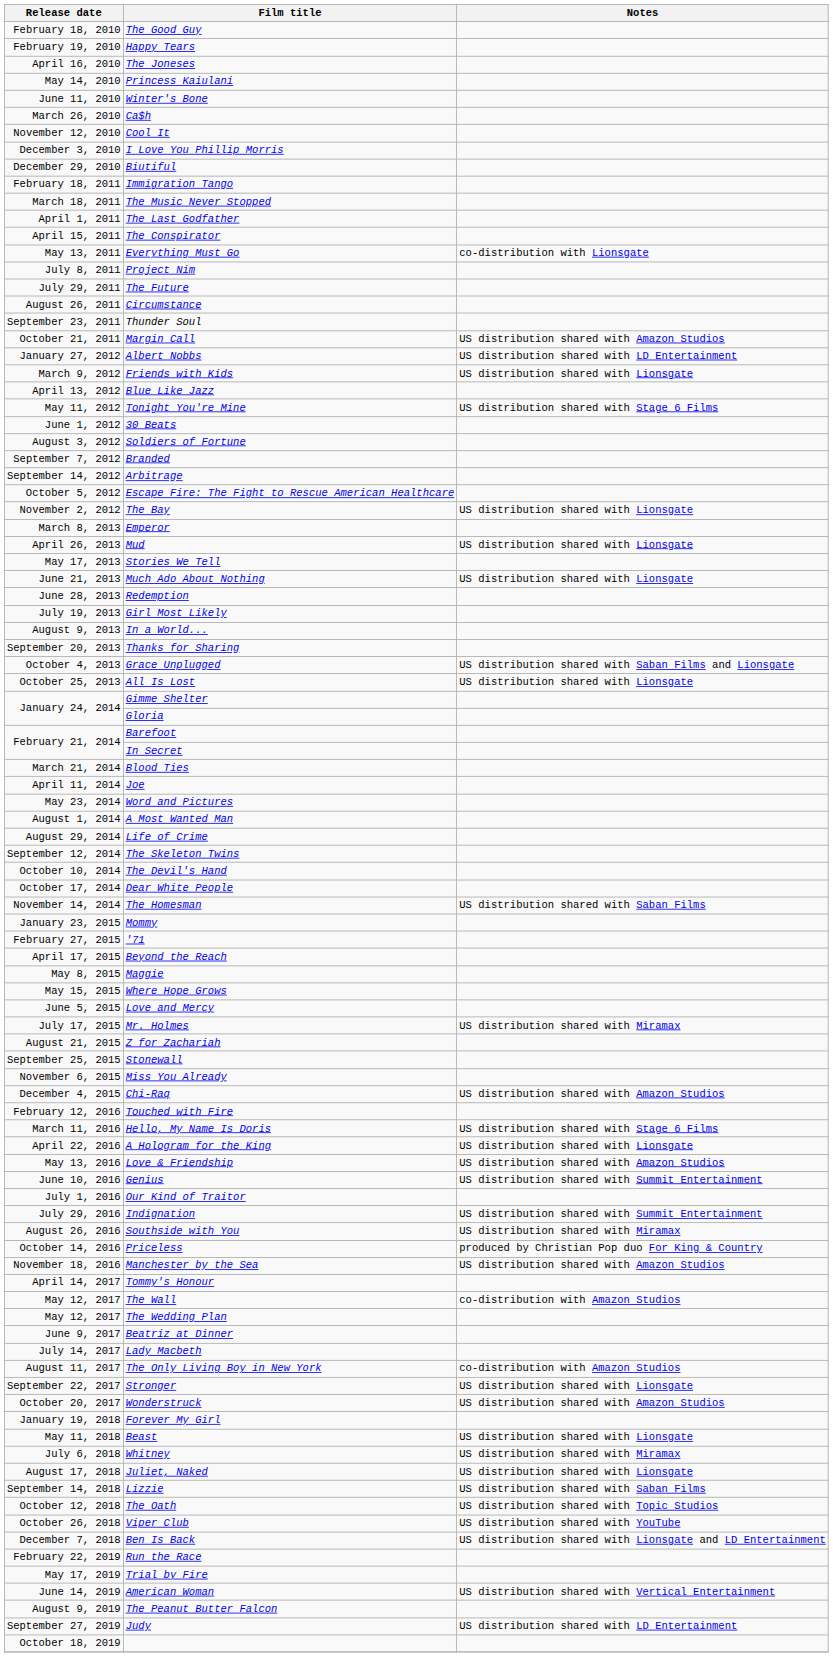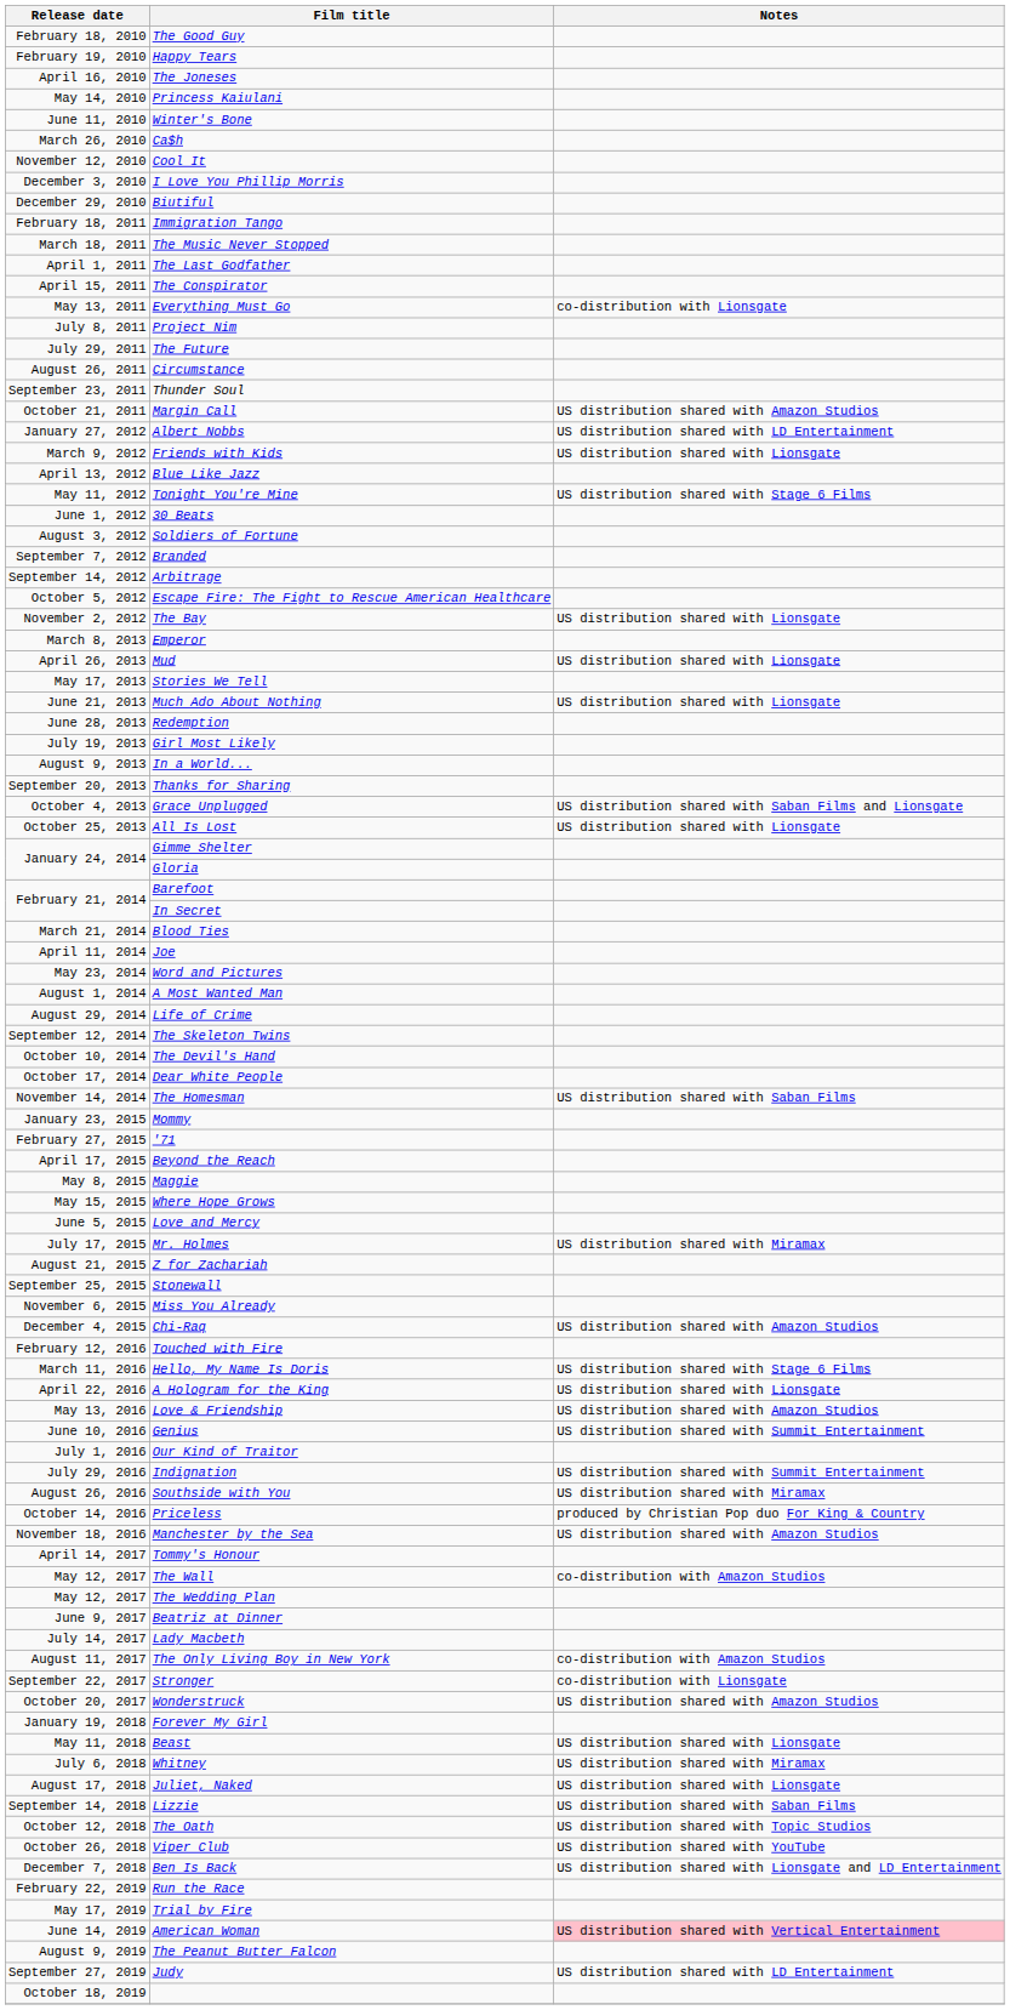Stronger | Notes: US distribution shared with Lionsgate -> co-distribution with Lionsgate
American Woman | Notes: no background -> pink background
